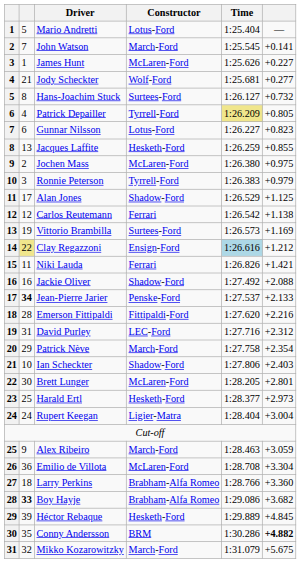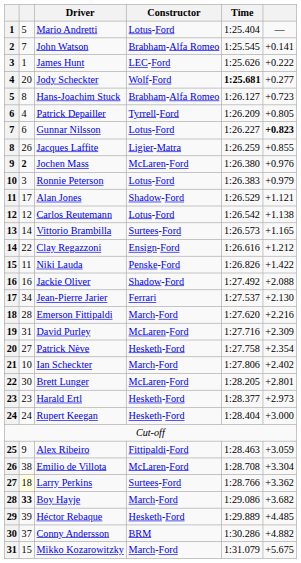John Watson | Constructor: March-Ford -> Brabham-Alfa Romeo
James Hunt | Constructor: McLaren-Ford -> LEC-Ford
James Hunt | column 6: +0.227 -> +0.222
Jody Scheckter | column 2: 21 -> 20
Jody Scheckter | Time: normal -> bold
Hans-Joachim Stuck | Constructor: Surtees-Ford -> Brabham-Alfa Romeo
Hans-Joachim Stuck | column 6: +0.732 -> +0.723
Patrick Depailler | Time: khaki background -> no background
Gunnar Nilsson | column 6: normal -> bold
Jacques Laffite | column 2: 13 -> 26
Jacques Laffite | Constructor: Hesketh-Ford -> Ligier-Matra
Jochen Mass | column 2: normal -> bold
Jochen Mass | column 6: +0.975 -> +0.976
Ronnie Peterson | Constructor: Tyrrell-Ford -> Lotus-Ford
Alan Jones | column 6: +1.125 -> +1.121
Carlos Reutemann | Constructor: Ferrari -> Lotus-Ford
Vittorio Brambilla | column 2: 19 -> 14
Vittorio Brambilla | column 6: +1.169 -> +1.165
Clay Regazzoni | column 2: khaki background -> no background
Clay Regazzoni | Time: lightblue background -> no background
Niki Lauda | Constructor: Ferrari -> Penske-Ford
Niki Lauda | column 6: +1.421 -> +1.422
Jean-Pierre Jarier | column 2: bold -> normal
Jean-Pierre Jarier | Constructor: Penske-Ford -> Ferrari
Jean-Pierre Jarier | column 6: +2.133 -> +2.130
Emerson Fittipaldi | Constructor: Fittipaldi-Ford -> March-Ford
David Purley | Constructor: LEC-Ford -> McLaren-Ford
David Purley | column 6: +2.312 -> +2.309
Patrick Nève | column 2: 29 -> 27
Patrick Nève | Constructor: March-Ford -> Hesketh-Ford
Ian Scheckter | Constructor: Shadow-Ford -> March-Ford
Ian Scheckter | column 6: +2.403 -> +2.402
Harald Ertl | column 2: 25 -> 23
Rupert Keegan | Constructor: Ligier-Matra -> Hesketh-Ford
Rupert Keegan | column 6: +3.004 -> +3.000
Alex Ribeiro | Constructor: March-Ford -> Fittipaldi-Ford
Emilio de Villota | column 2: 36 -> 38
Larry Perkins | column 2: no background -> lightyellow background
Larry Perkins | Constructor: Brabham-Alfa Romeo -> Surtees-Ford
Larry Perkins | column 6: +3.360 -> +3.362
Boy Hayje | Constructor: Brabham-Alfa Romeo -> March-Ford
Héctor Rebaque | column 6: +4.845 -> +4.485
Conny Andersson | column 2: 35 -> 37
Conny Andersson | column 6: bold -> normal
Mikko Kozarowitzky | column 2: 32 -> 15
